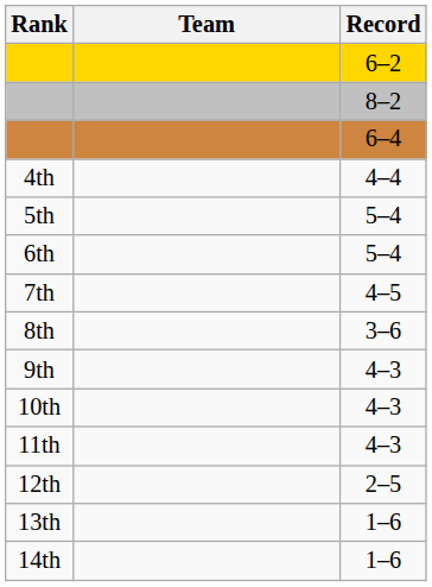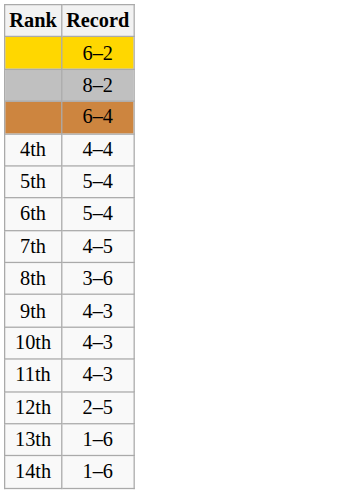- column: Team
